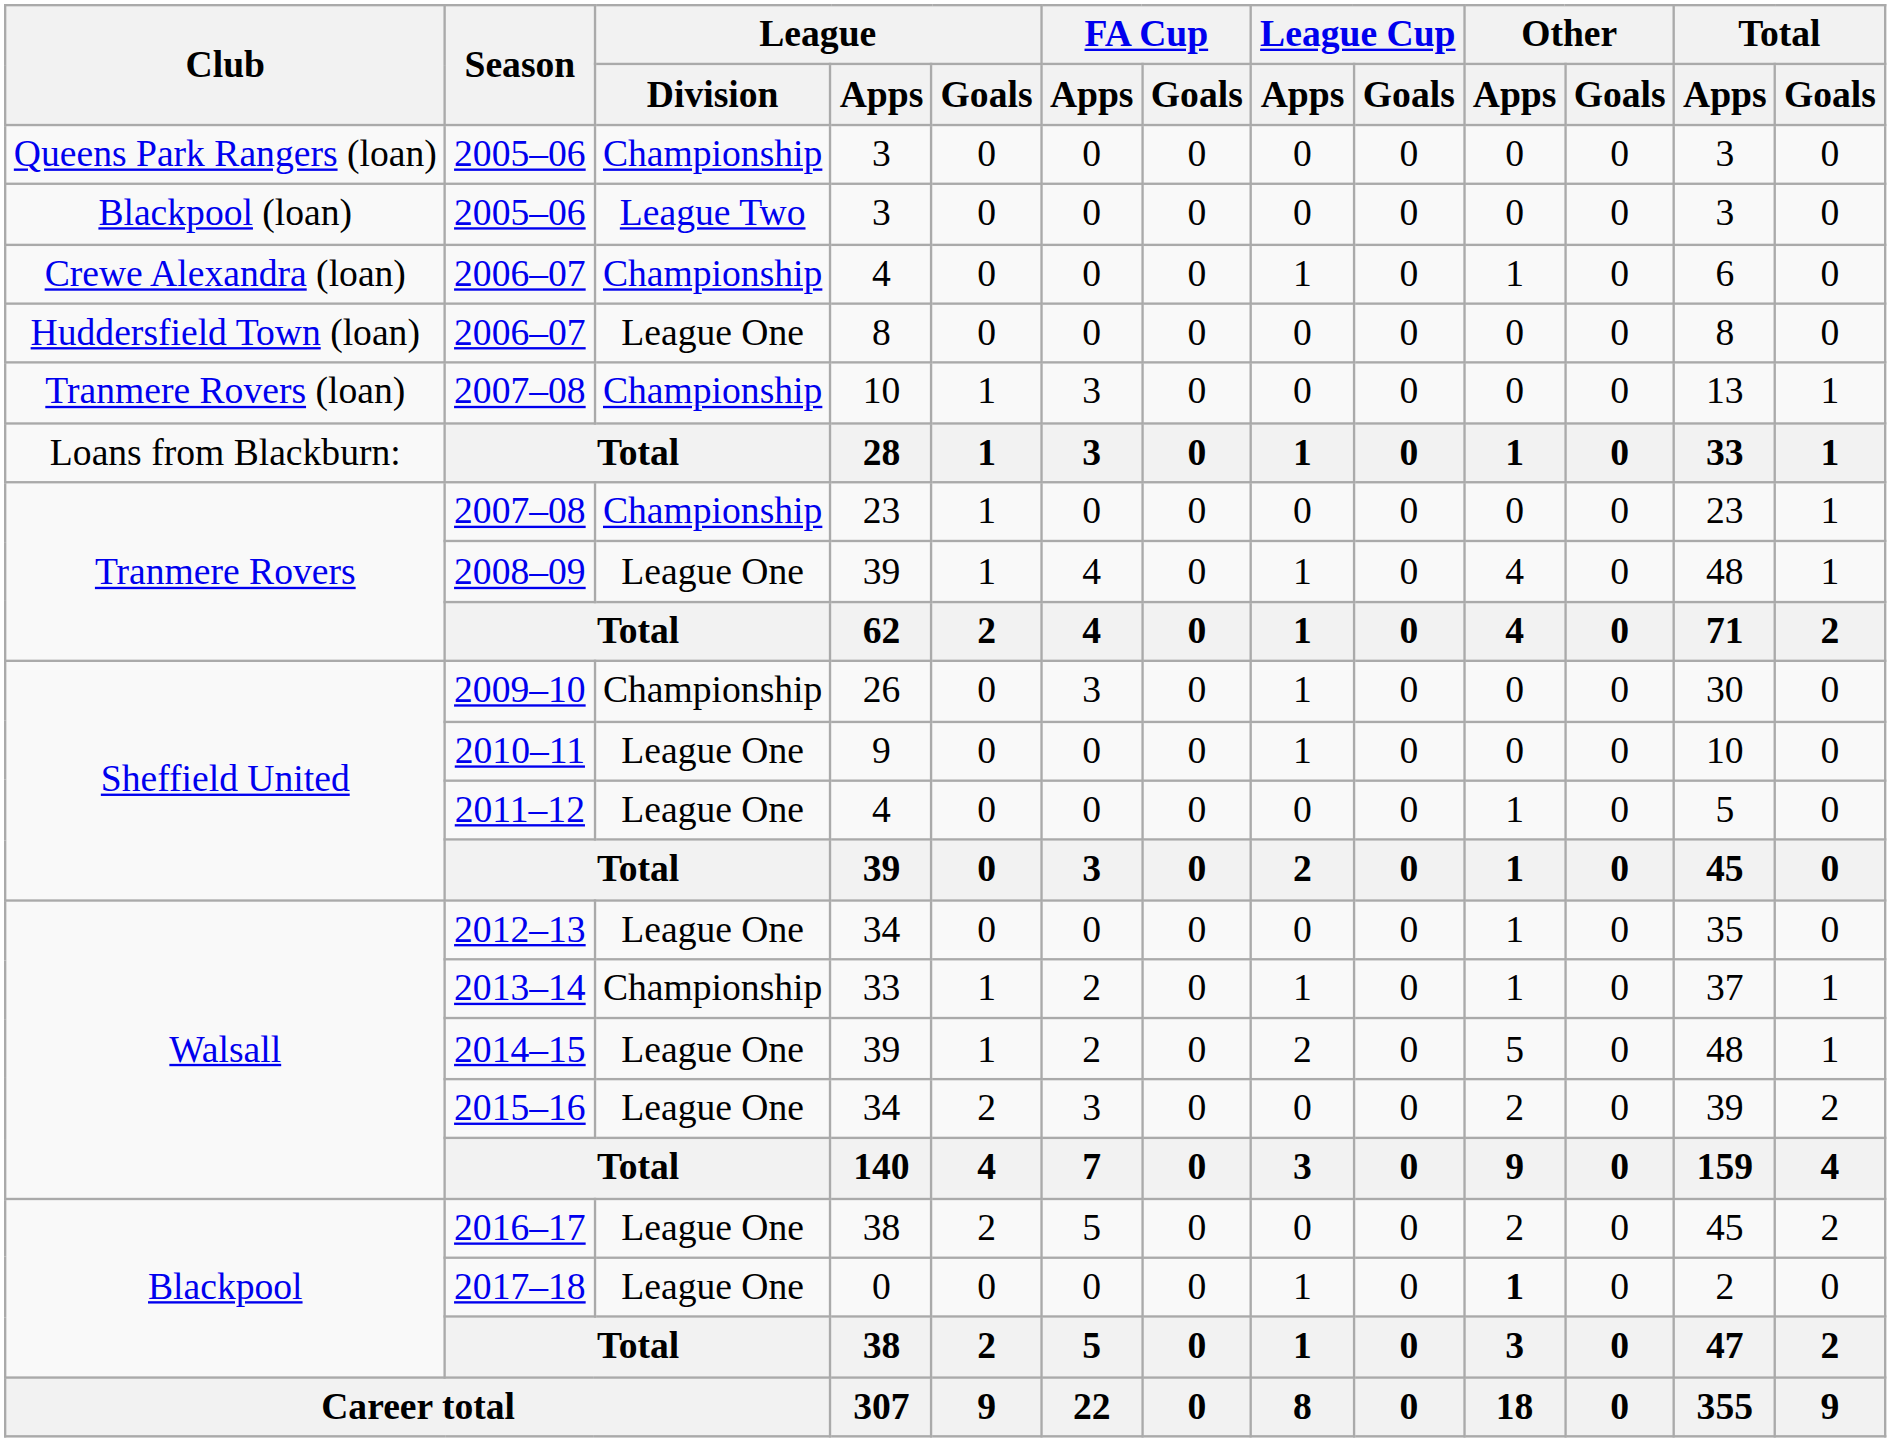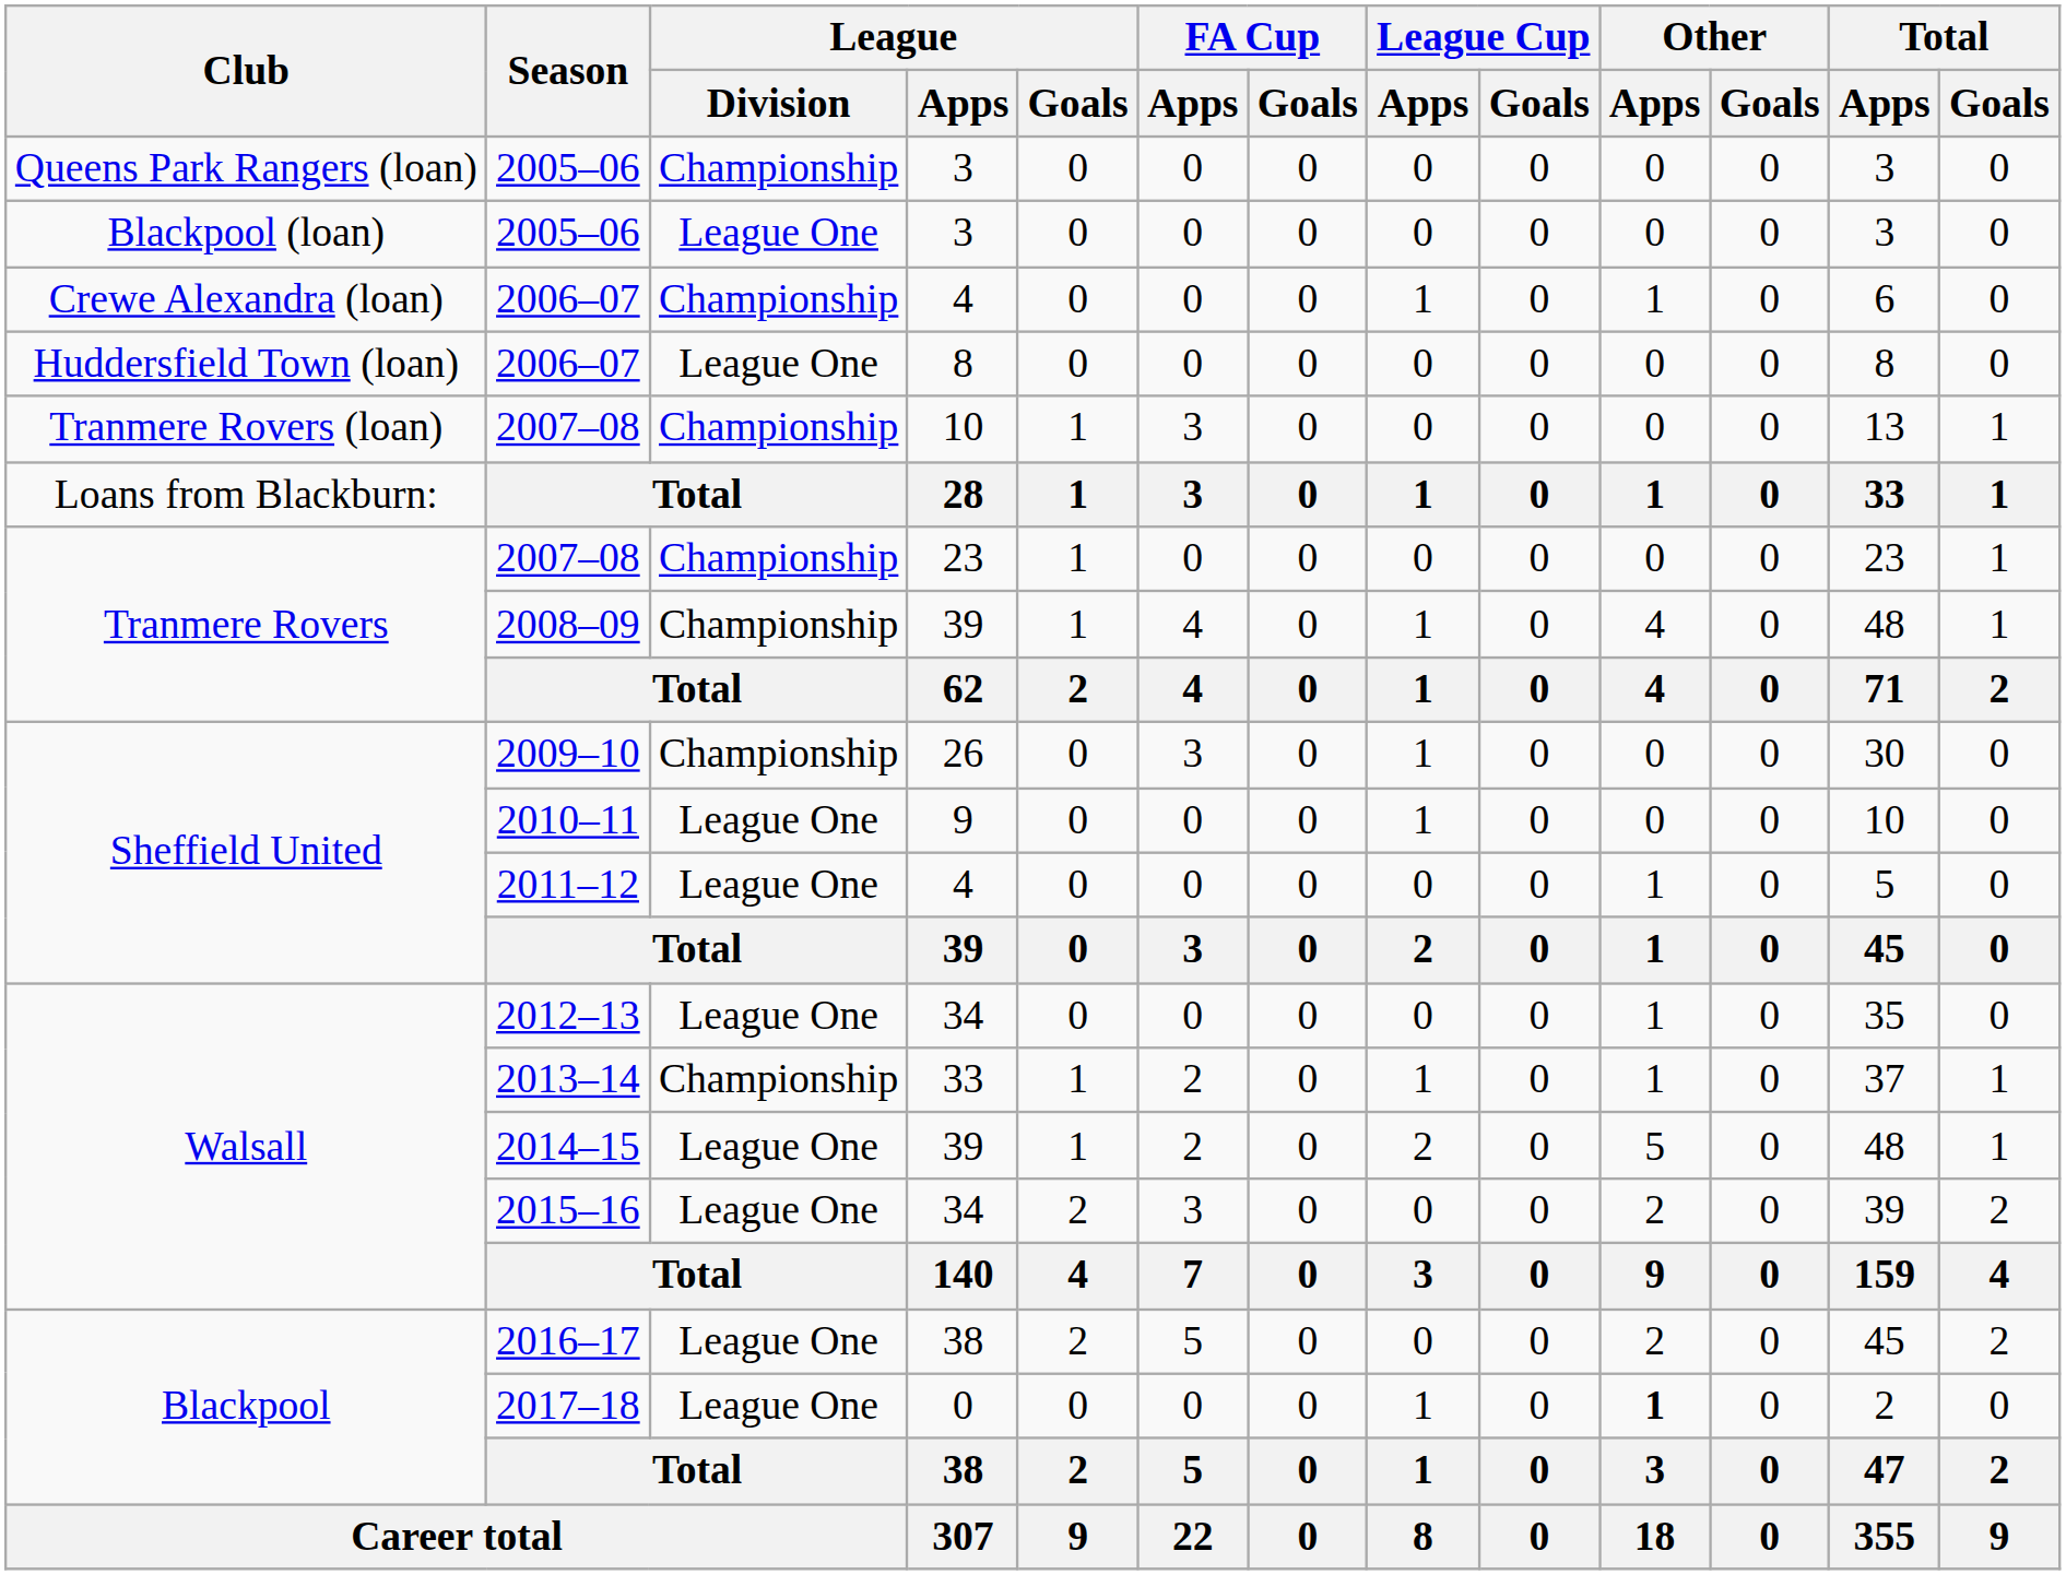Blackpool (loan) / 2005–06 | League / Division: League Two -> League One
2008–09 | League / Division: League One -> Championship
